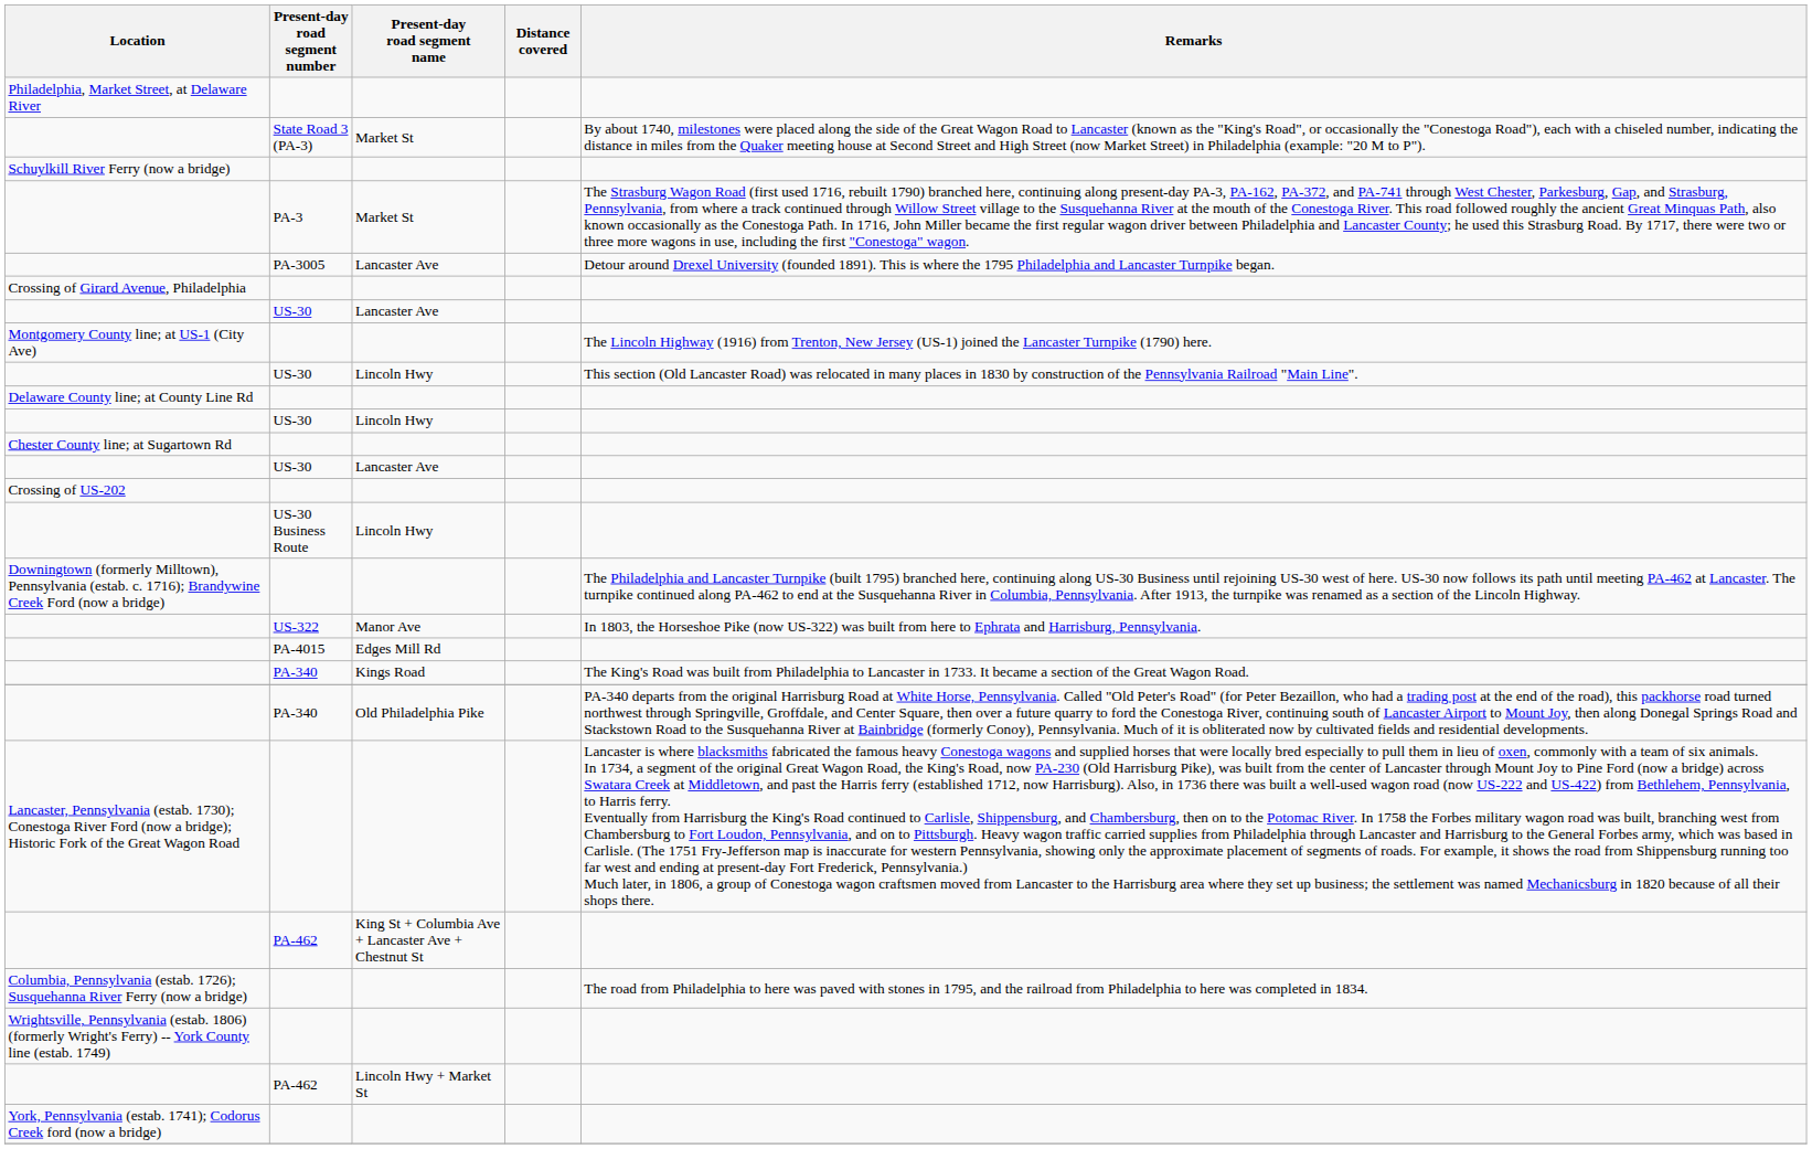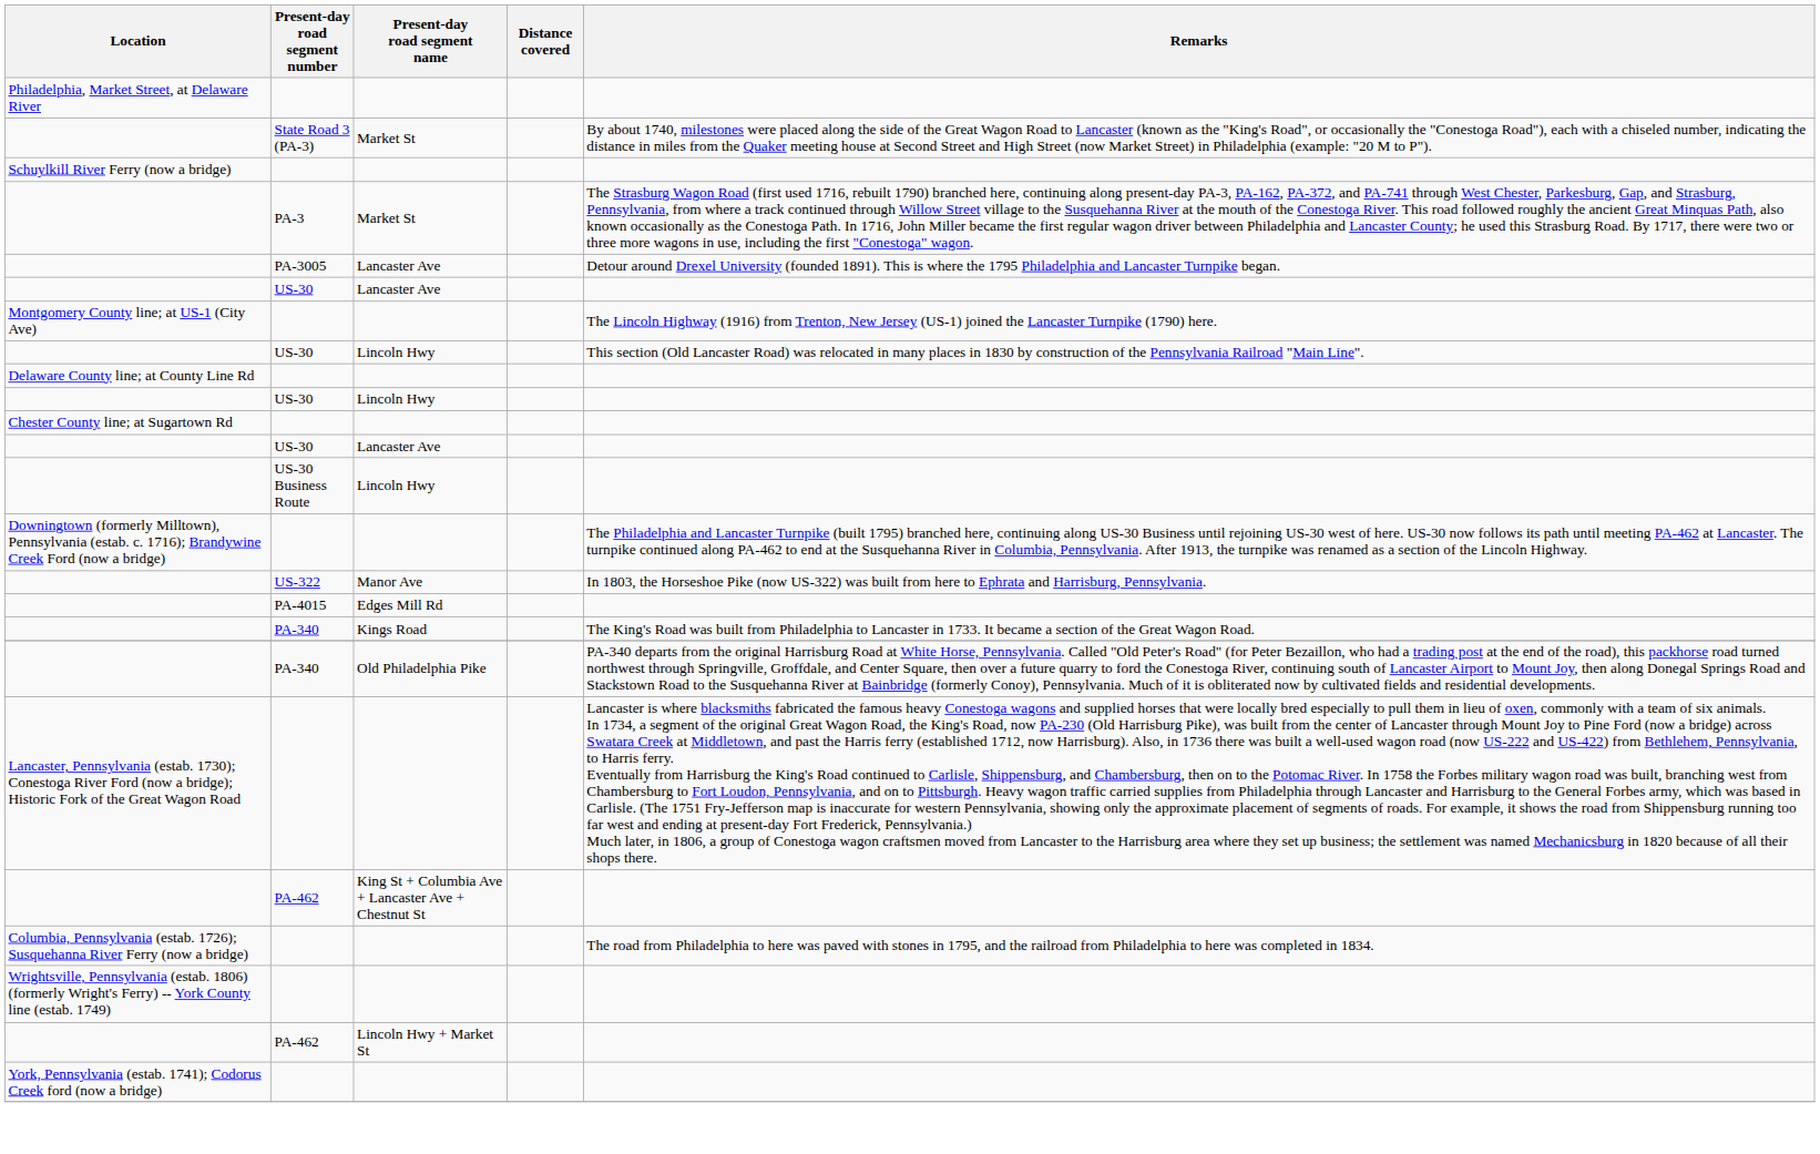- row: Crossing of Girard Avenue, Philadelphia
- row: Crossing of US-202
